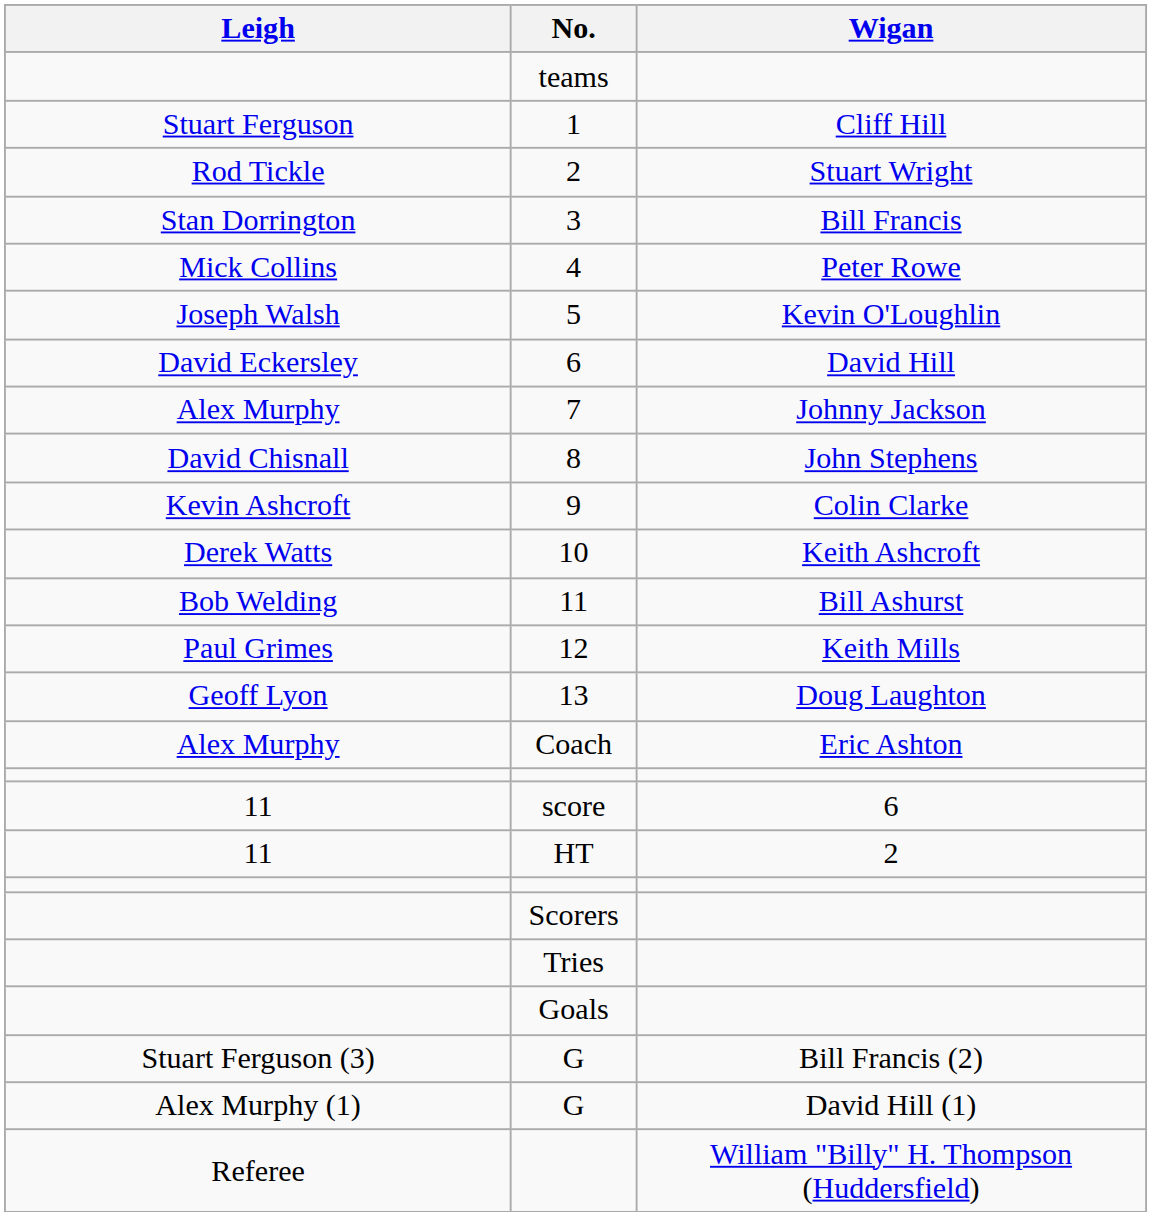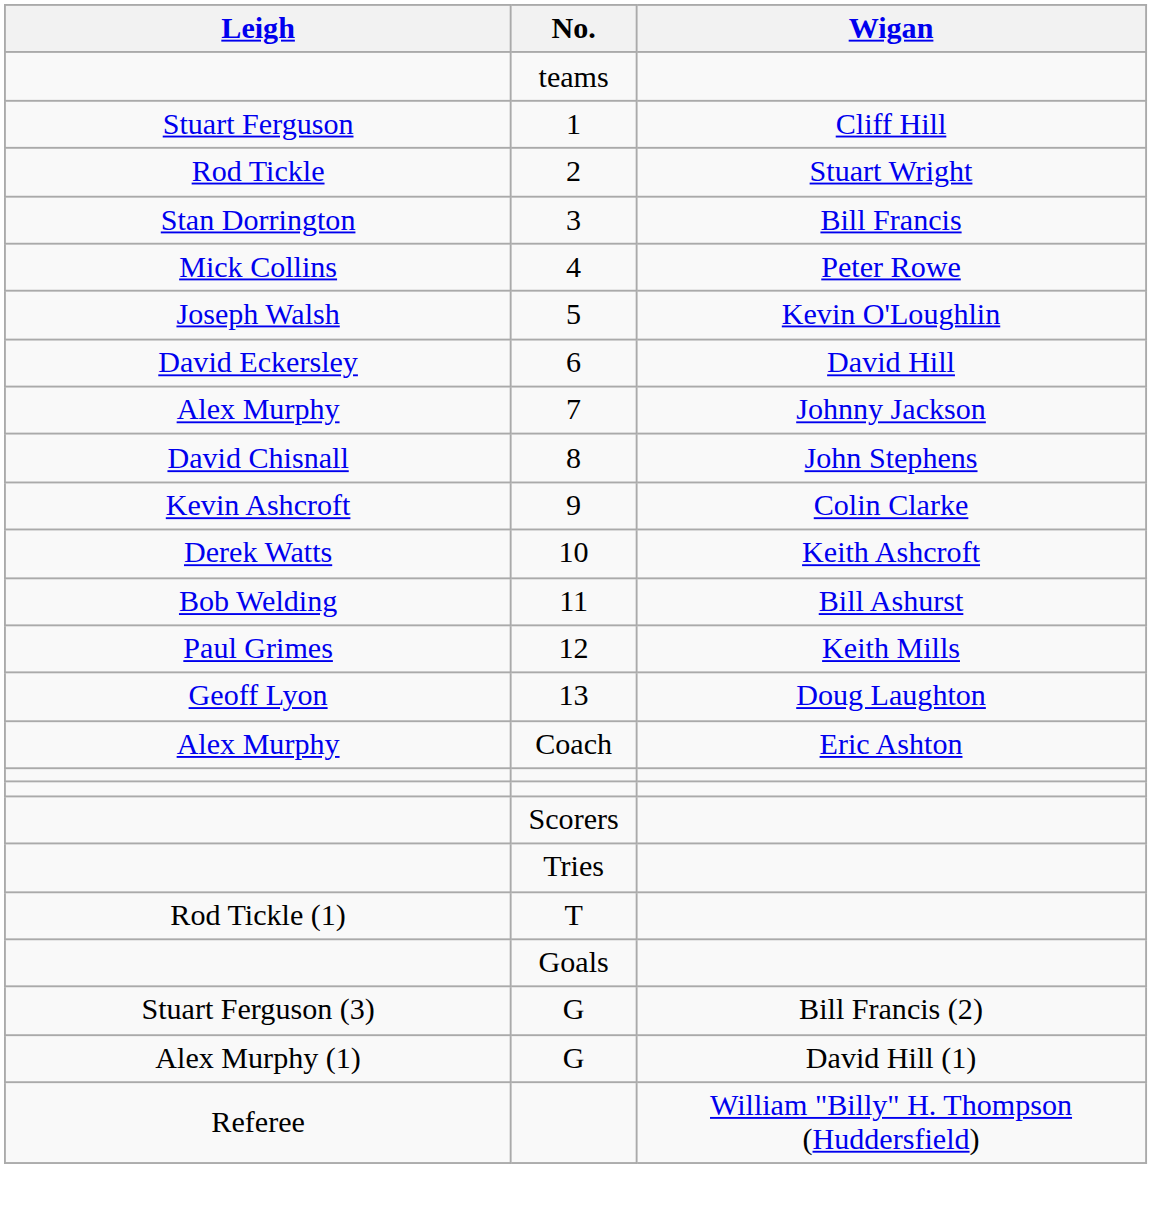- row: 11 | score | 6
- row: 11 | HT | 2
+ row: Rod Tickle (1) | T
